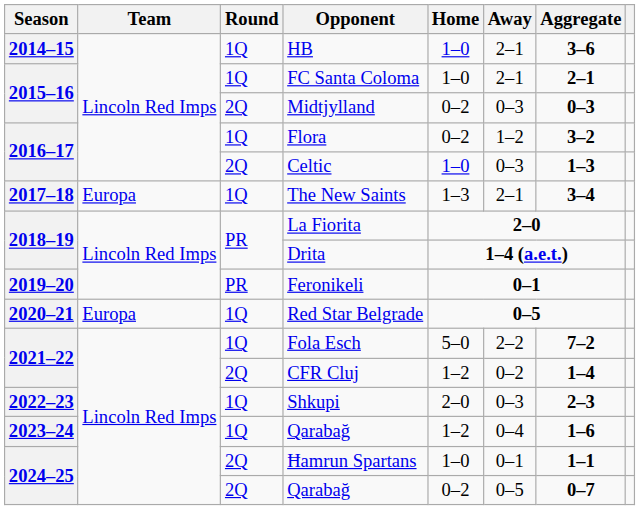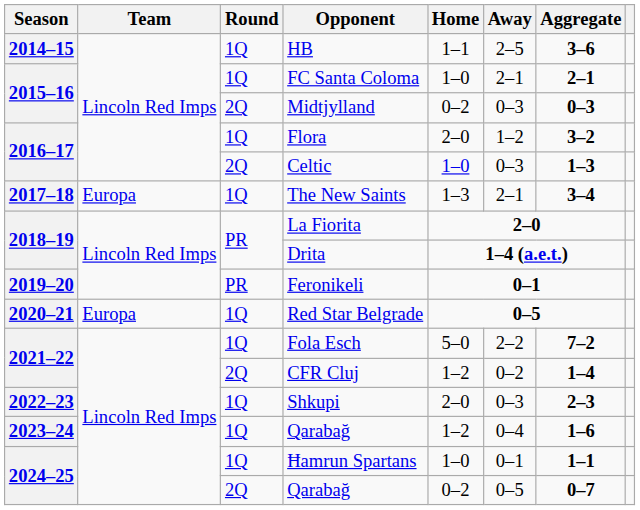HB | Home: 1–0 -> 1–1
HB | Away: 2–1 -> 2–5
Flora | Home: 0–2 -> 2–0
Ħamrun Spartans | Round: 2Q -> 1Q
